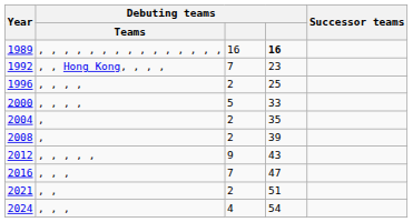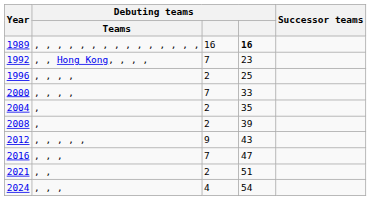2000 | column 3: 5 -> 7
